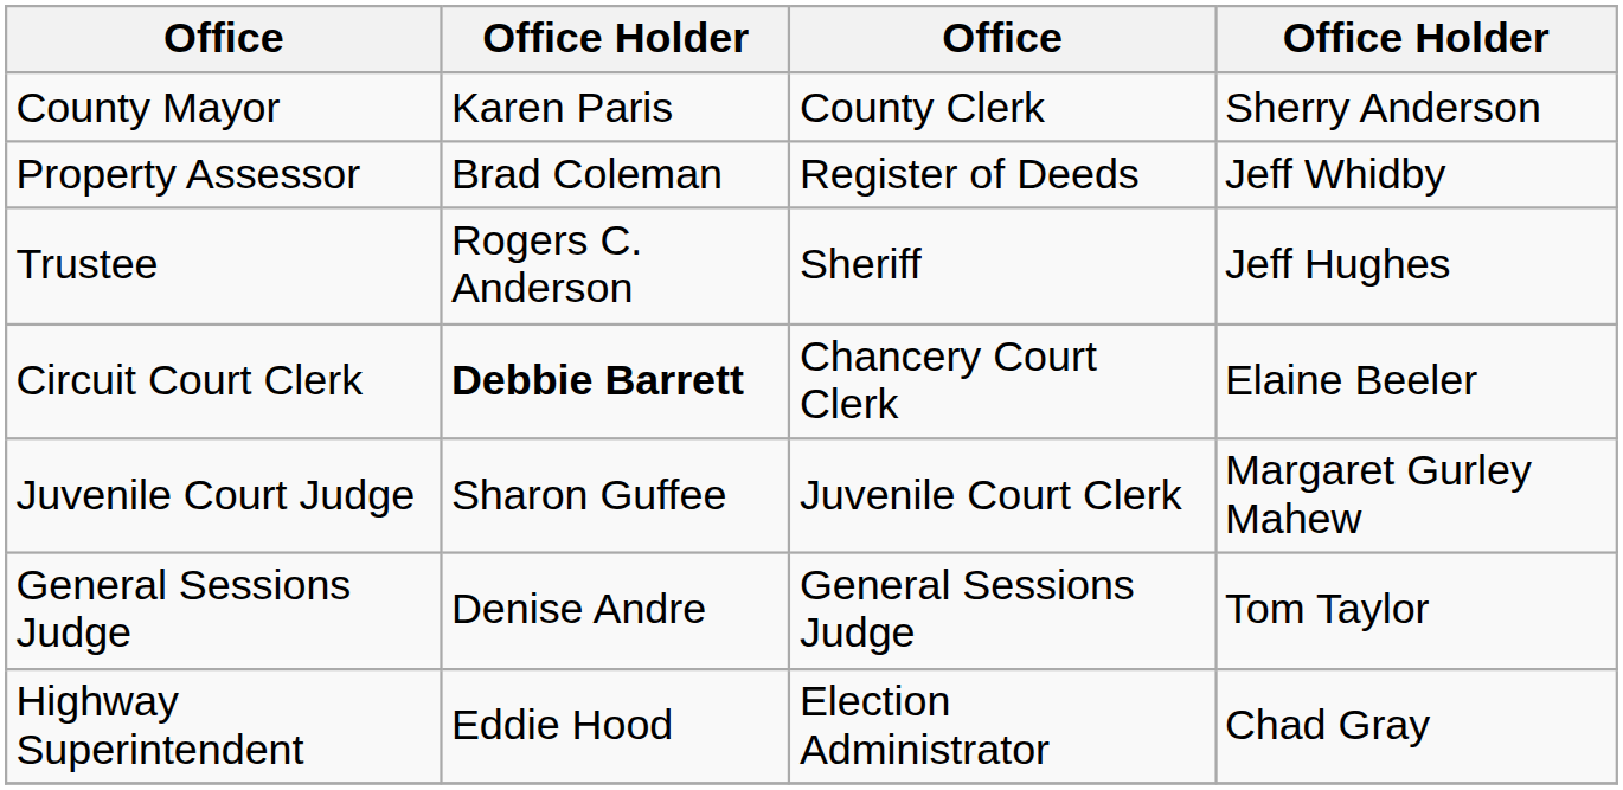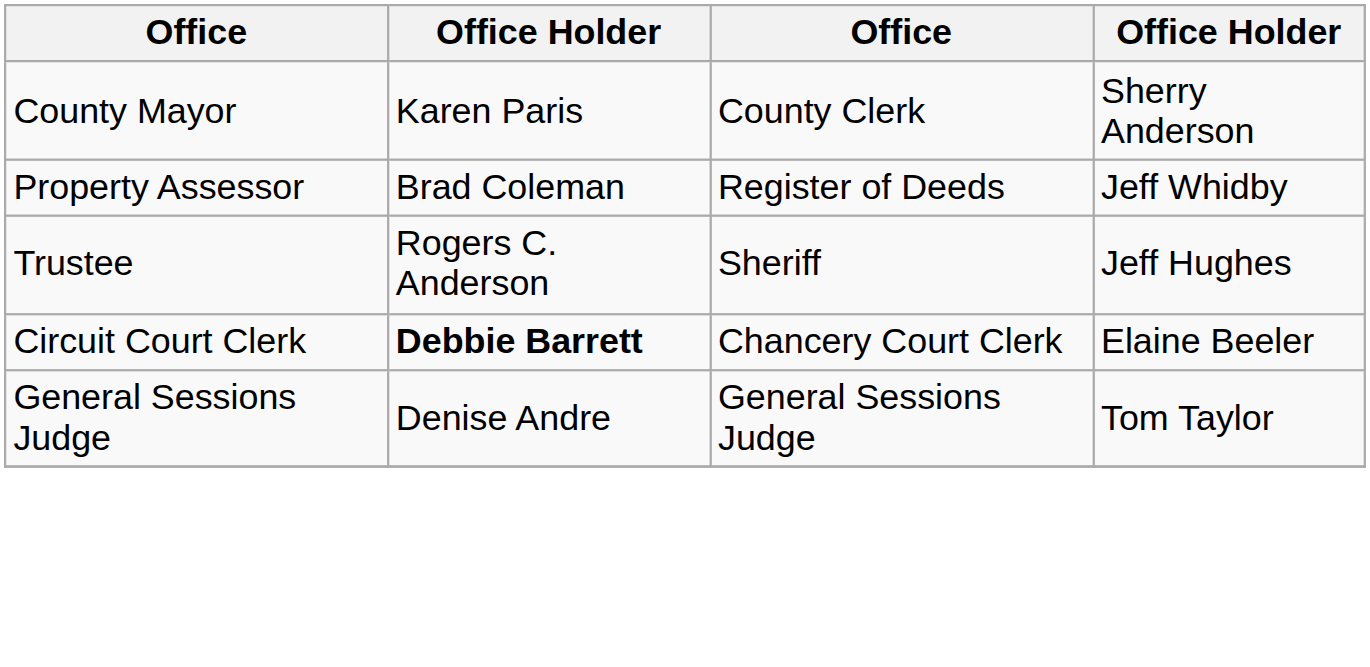- row: Juvenile Court Judge | Sharon Guffee | Juvenile Court Clerk | Margaret Gurley Mahew
- row: Highway Superintendent | Eddie Hood | Election Administrator | Chad Gray
